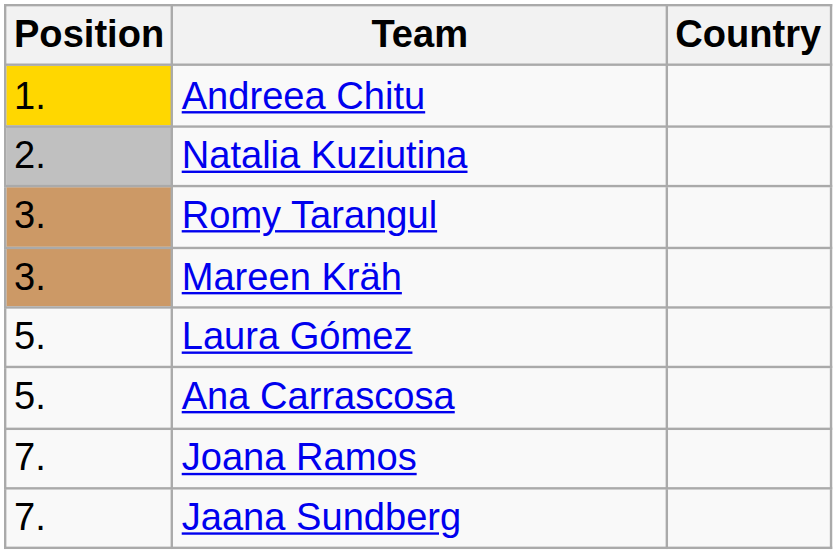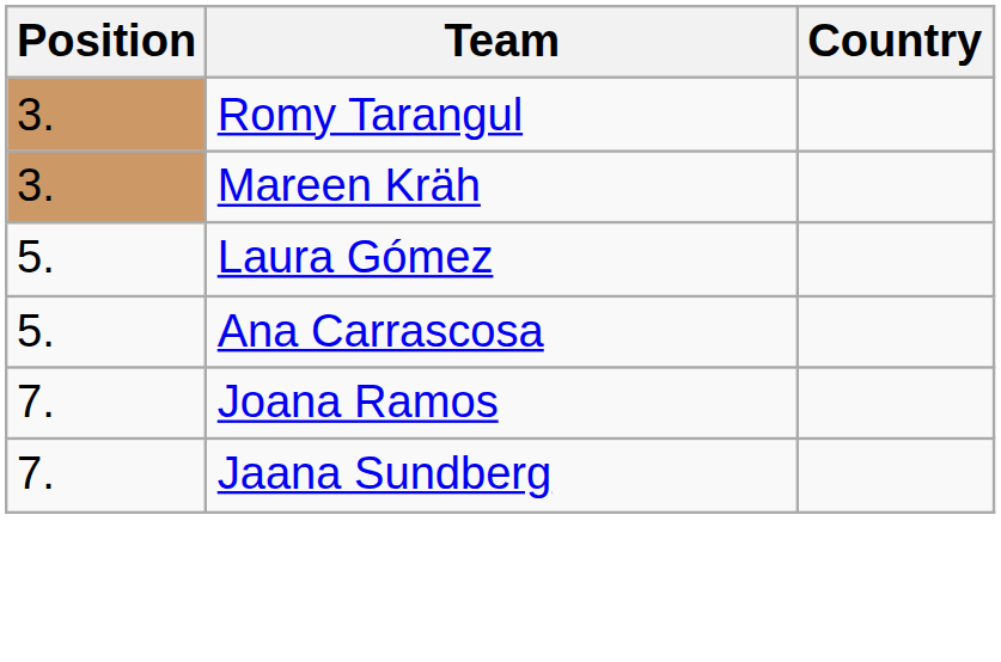- row: 1. | Andreea Chitu
- row: 2. | Natalia Kuziutina
